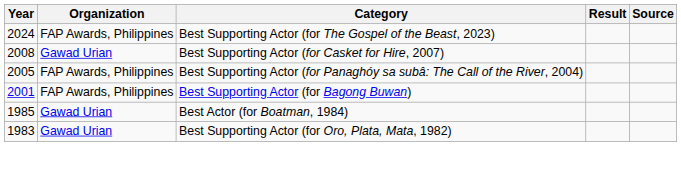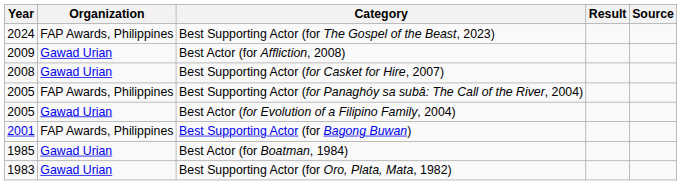+ row: 2009 | Gawad Urian | Best Actor (for Affliction, 2008)
+ row: 2005 | Gawad Urian | Best Actor (for Evolution of a Filipino Family, 2004)
